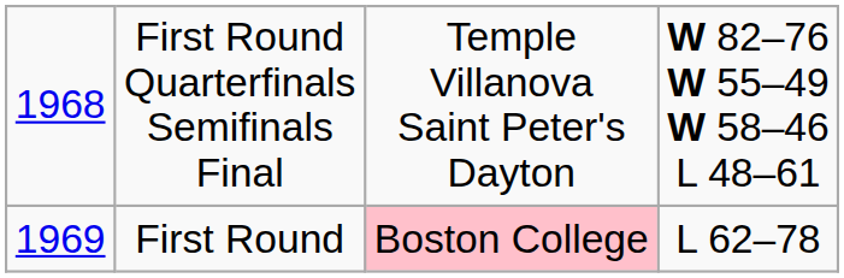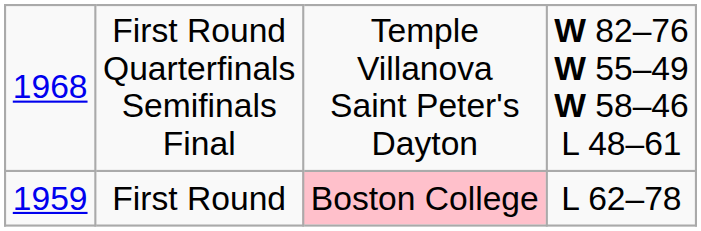First Round | column 1: 1969 -> 1959
